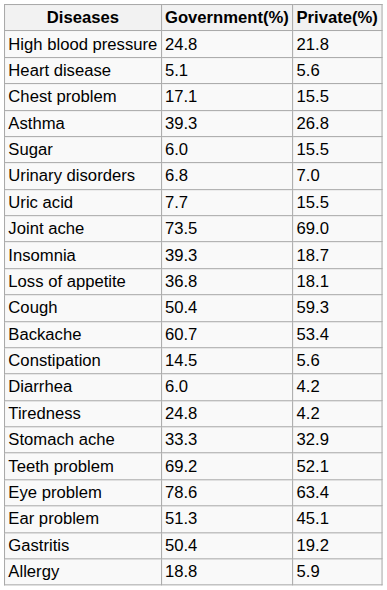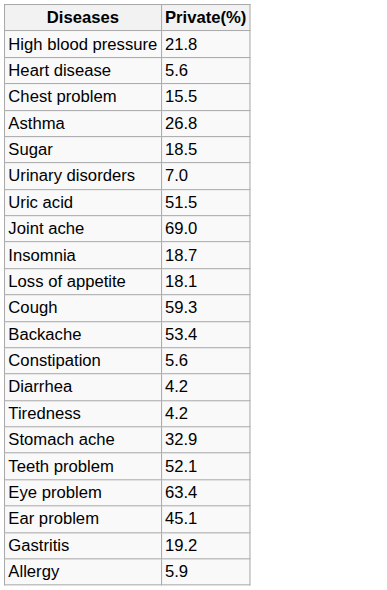- column: Government(%) | 24.8 | 5.1 | 17.1 | 39.3 | 6.0 | 6.8 | 7.7 | 73.5 | 39.3 | 36.8 | 50.4 | 60.7 | 14.5 | 6.0 | 24.8 | 33.3 | 69.2 | 78.6 | 51.3 | 50.4 | 18.8
Sugar | Private(%): 15.5 -> 18.5
Uric acid | Private(%): 15.5 -> 51.5
